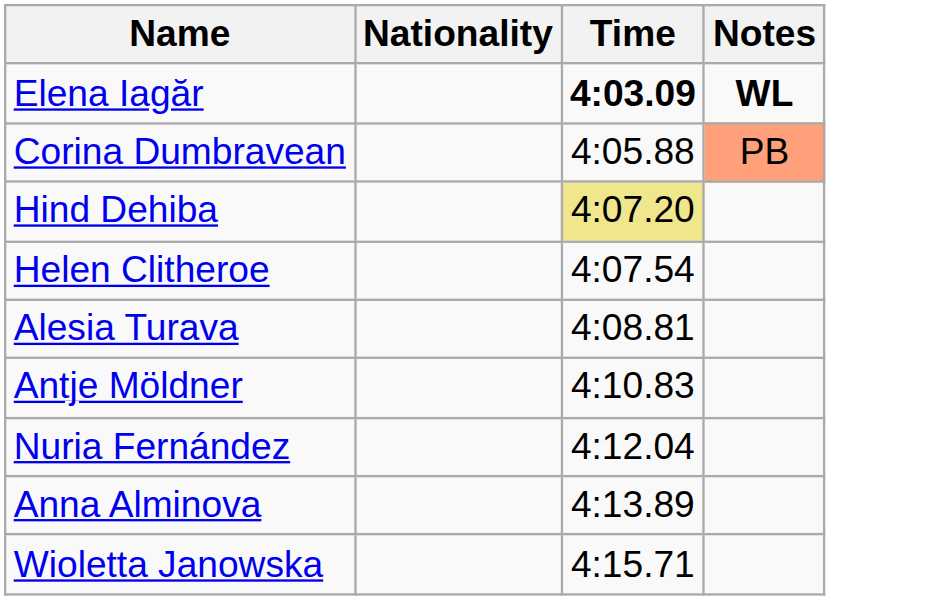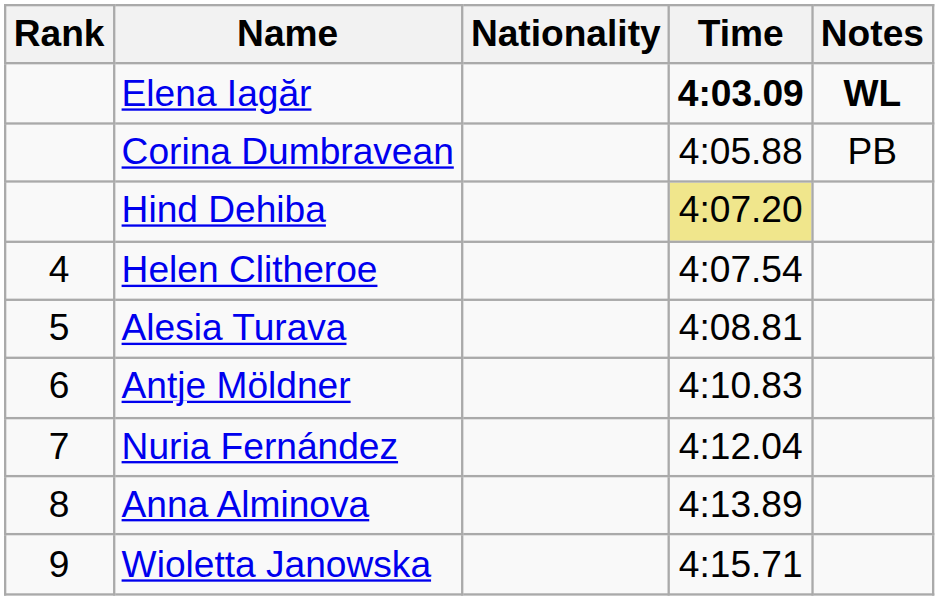+ column: Rank | 4 | 5 | 6 | 7 | 8 | 9
Corina Dumbravean | Notes: lightsalmon background -> no background
